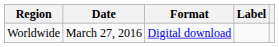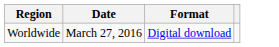- column: Label
